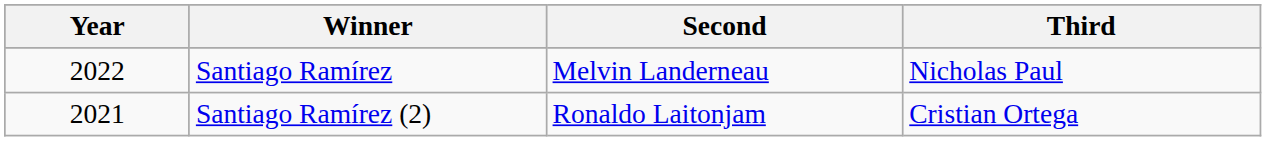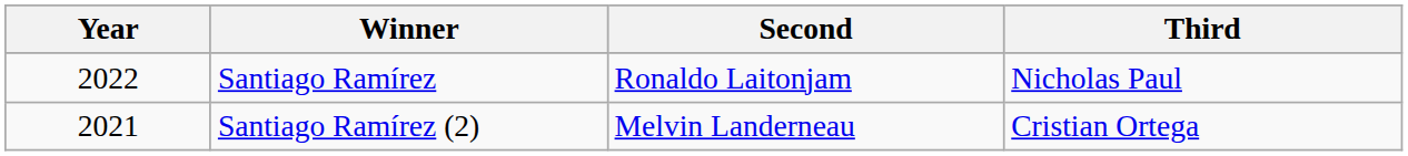Santiago Ramírez | Second: Melvin Landerneau -> Ronaldo Laitonjam
Santiago Ramírez (2) | Second: Ronaldo Laitonjam -> Melvin Landerneau
